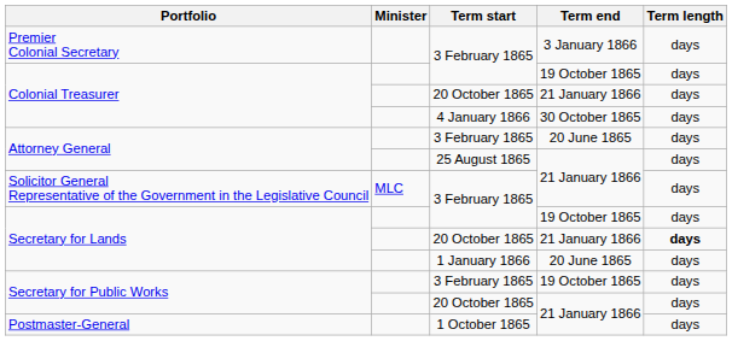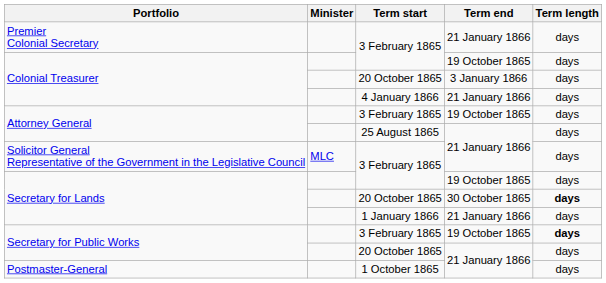Premier Colonial Secretary | Term end: 3 January 1866 -> 21 January 1866
Colonial Treasurer / 20 October 1865 | Term end: 21 January 1866 -> 3 January 1866
Colonial Treasurer / 4 January 1866 | Term end: 30 October 1865 -> 21 January 1866
Attorney General / 3 February 1865 | Term end: 20 June 1865 -> 19 October 1865
Secretary for Lands / 20 October 1865 | Term end: 21 January 1866 -> 30 October 1865
Secretary for Lands / 1 January 1866 | Term end: 20 June 1865 -> 21 January 1866
Secretary for Public Works / 3 February 1865 | Term length: normal -> bold
